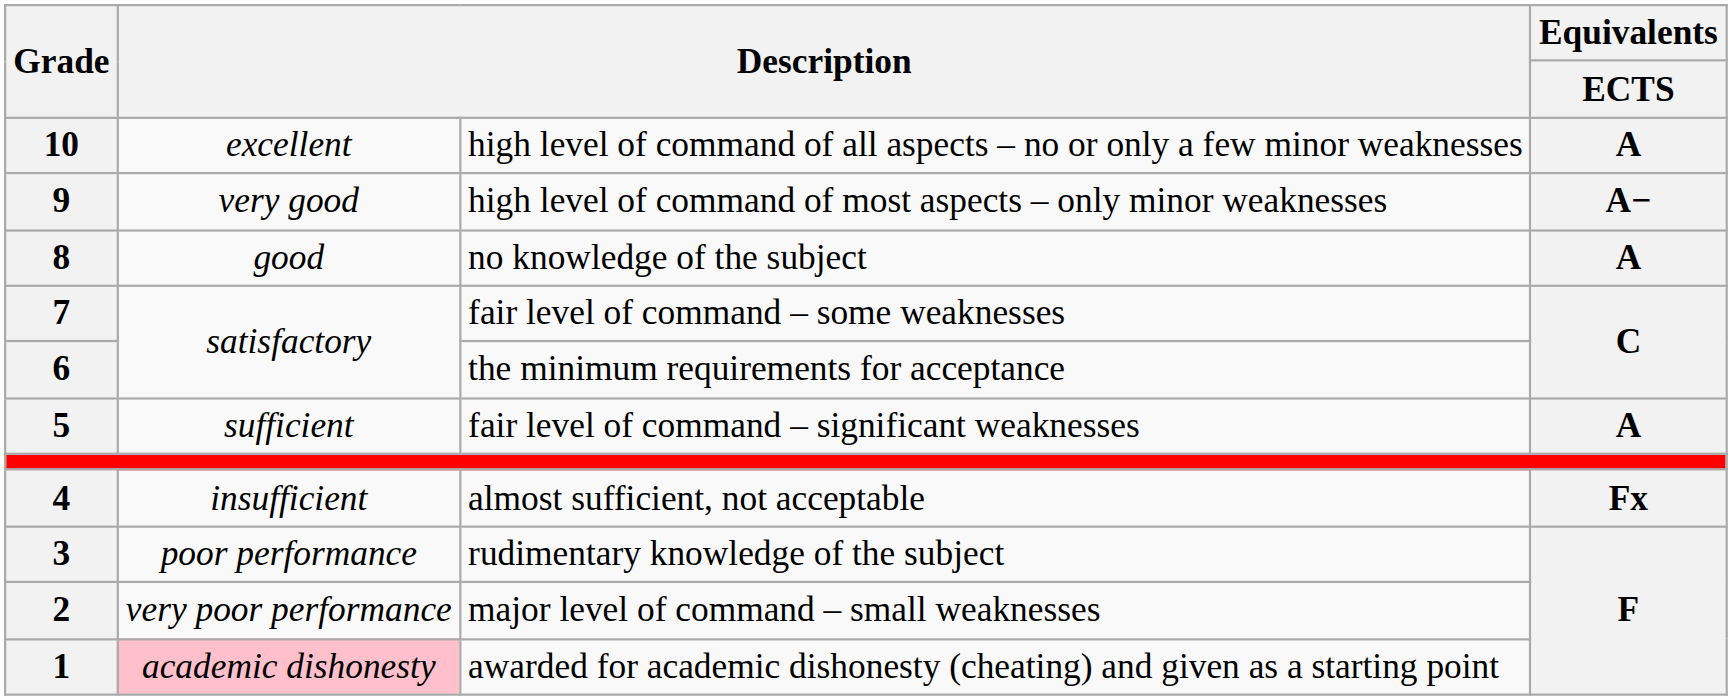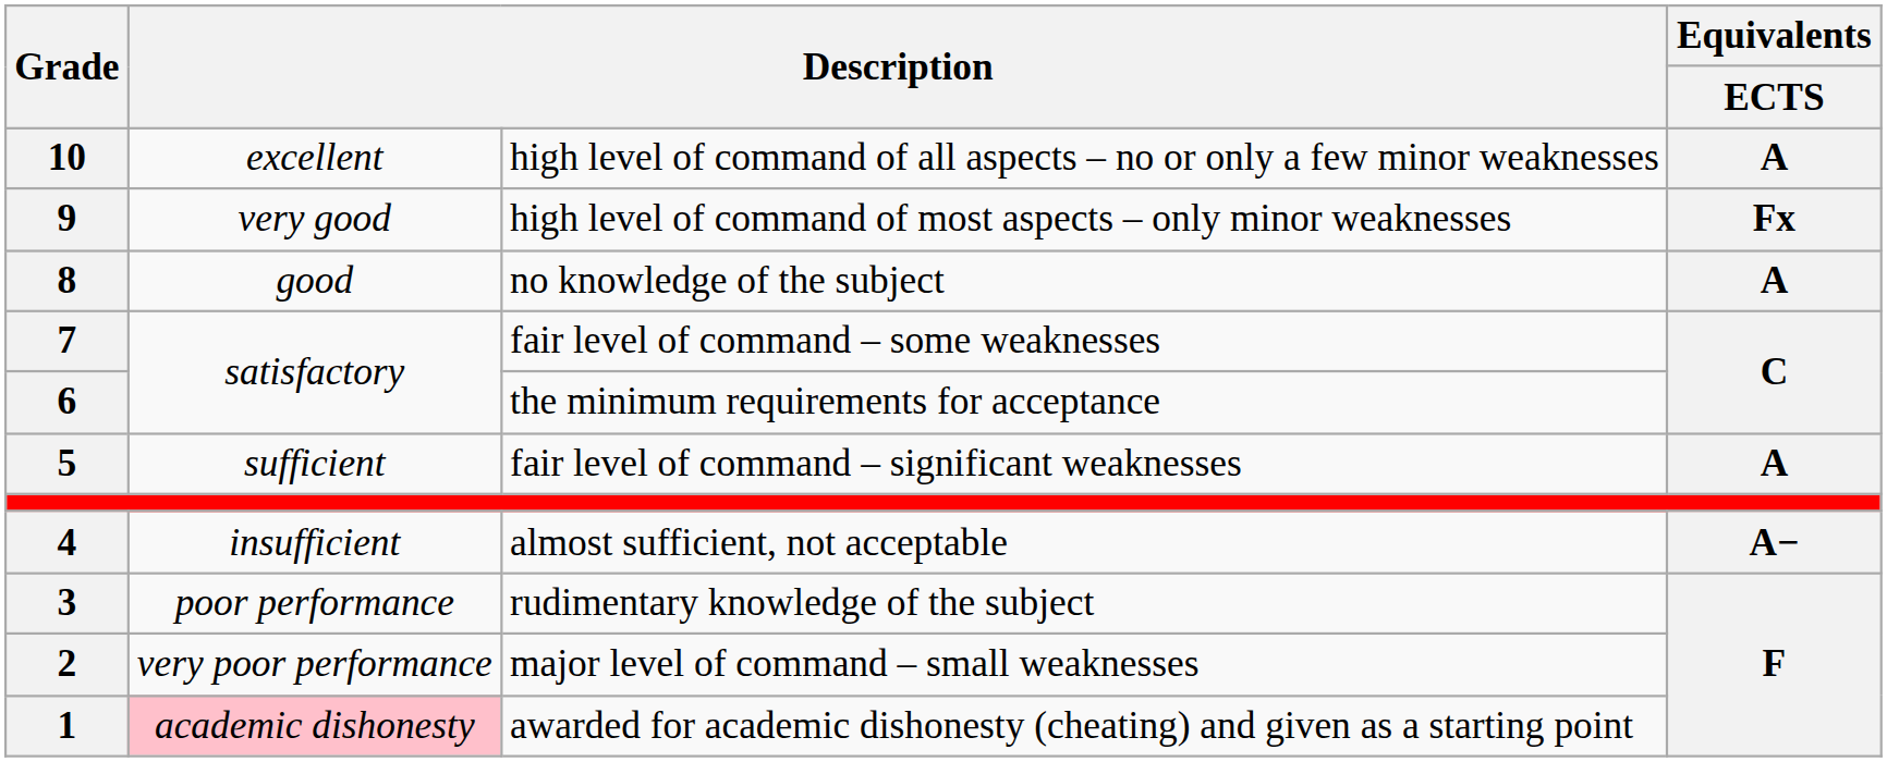9 | Equivalents / ECTS: A− -> Fx
4 | Equivalents / ECTS: Fx -> A−
